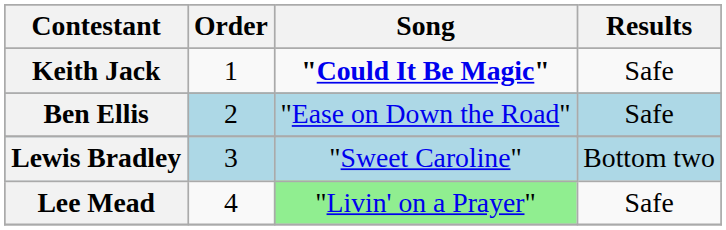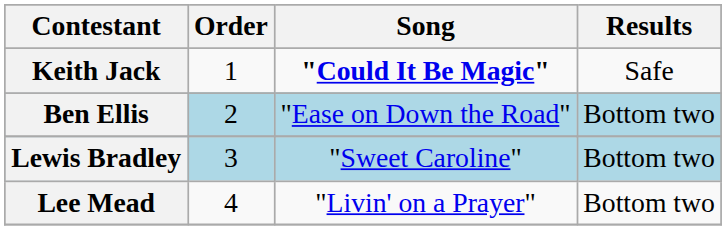Ben Ellis | Results: Safe -> Bottom two
Lee Mead | Song: lightgreen background -> no background
Lee Mead | Results: Safe -> Bottom two
